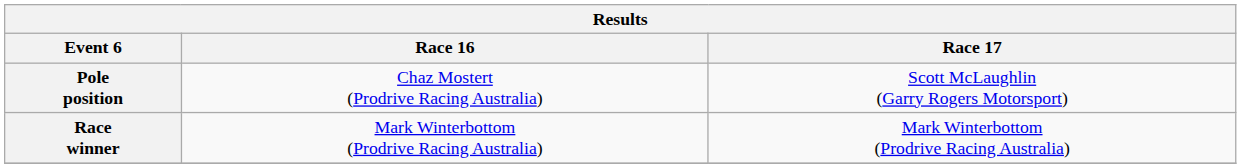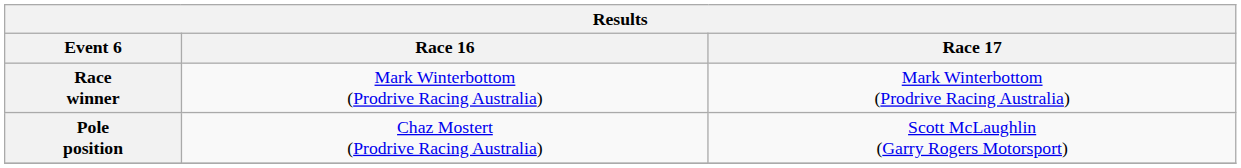rows swapped: Pole position <-> Race winner
